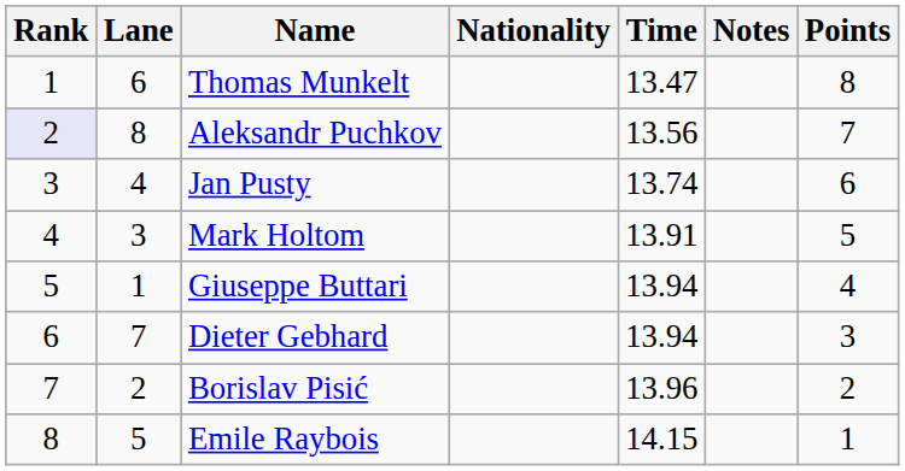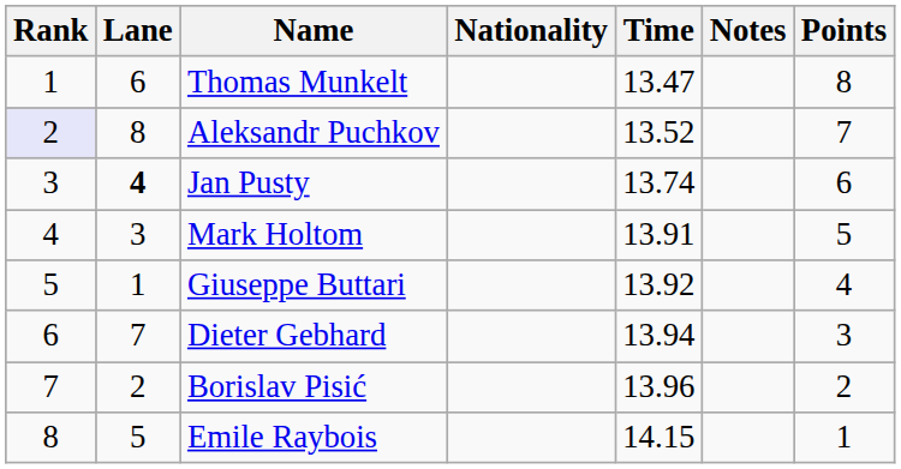Aleksandr Puchkov | Time: 13.56 -> 13.52
Jan Pusty | Lane: normal -> bold
Giuseppe Buttari | Time: 13.94 -> 13.92
